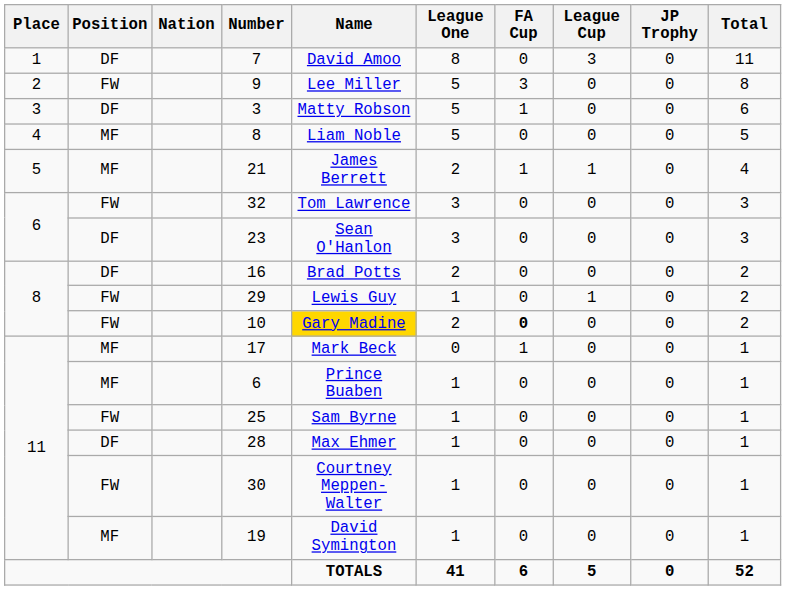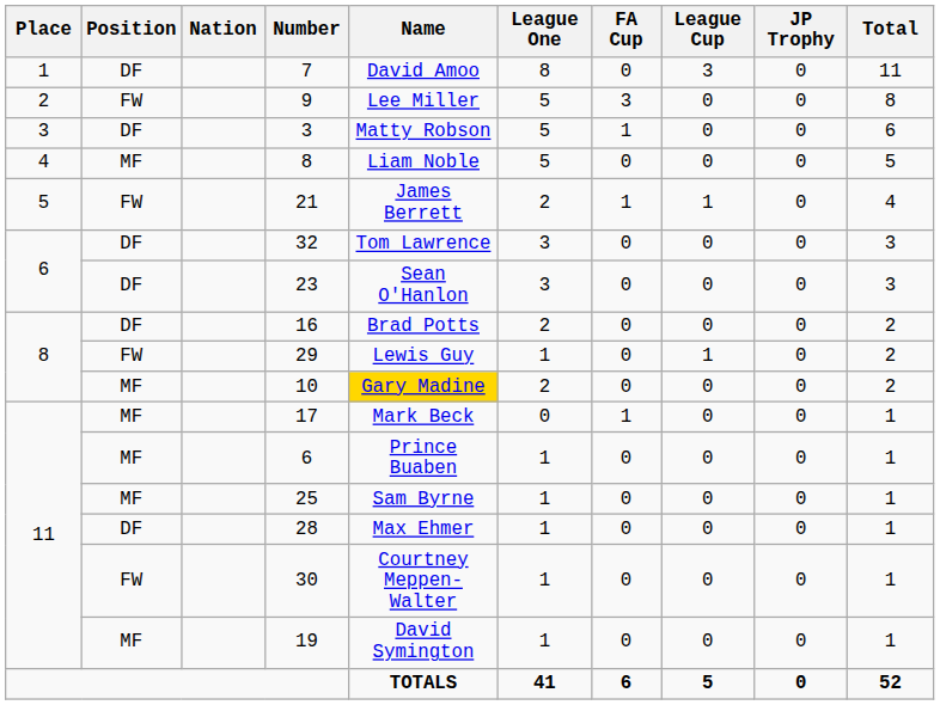21 | Position: MF -> FW
32 | Position: FW -> DF
10 | Position: FW -> MF
10 | FA Cup: bold -> normal
25 | Position: FW -> MF
